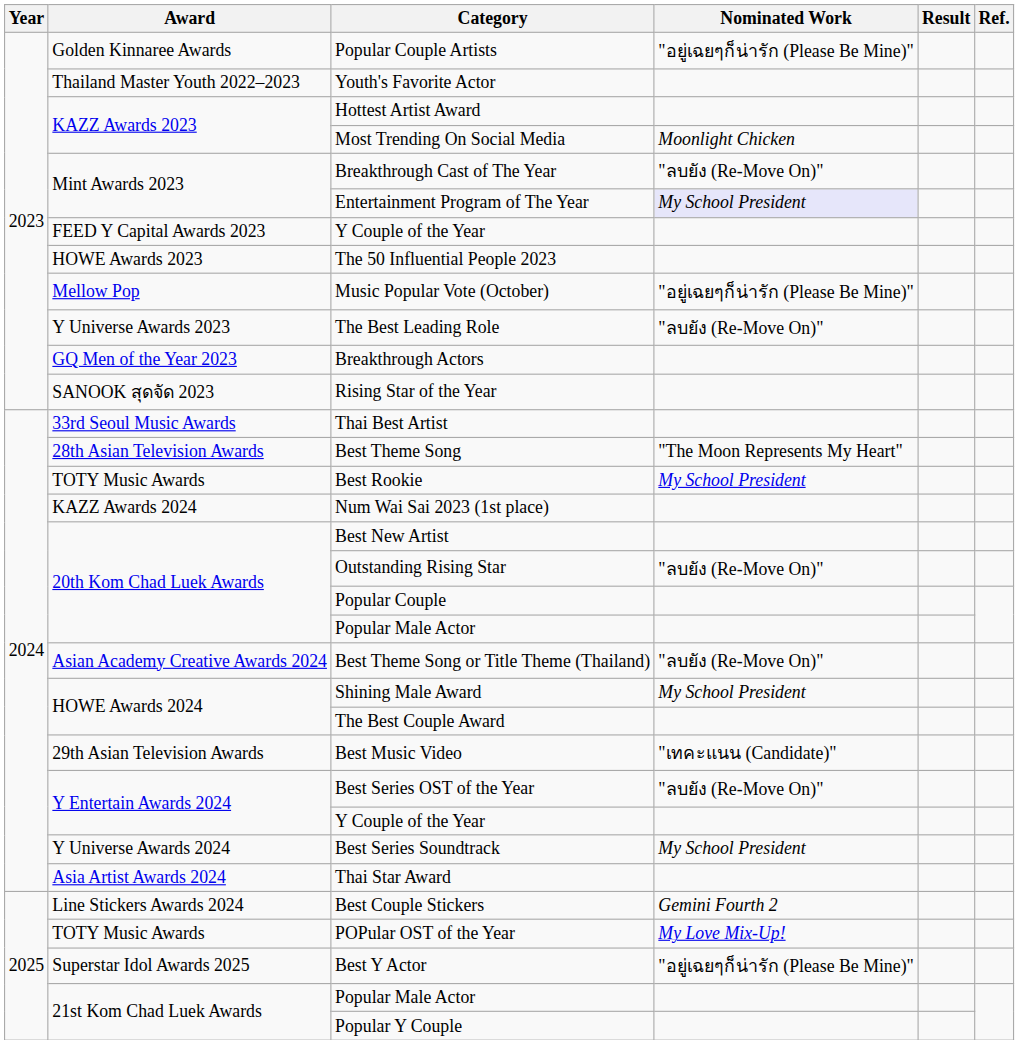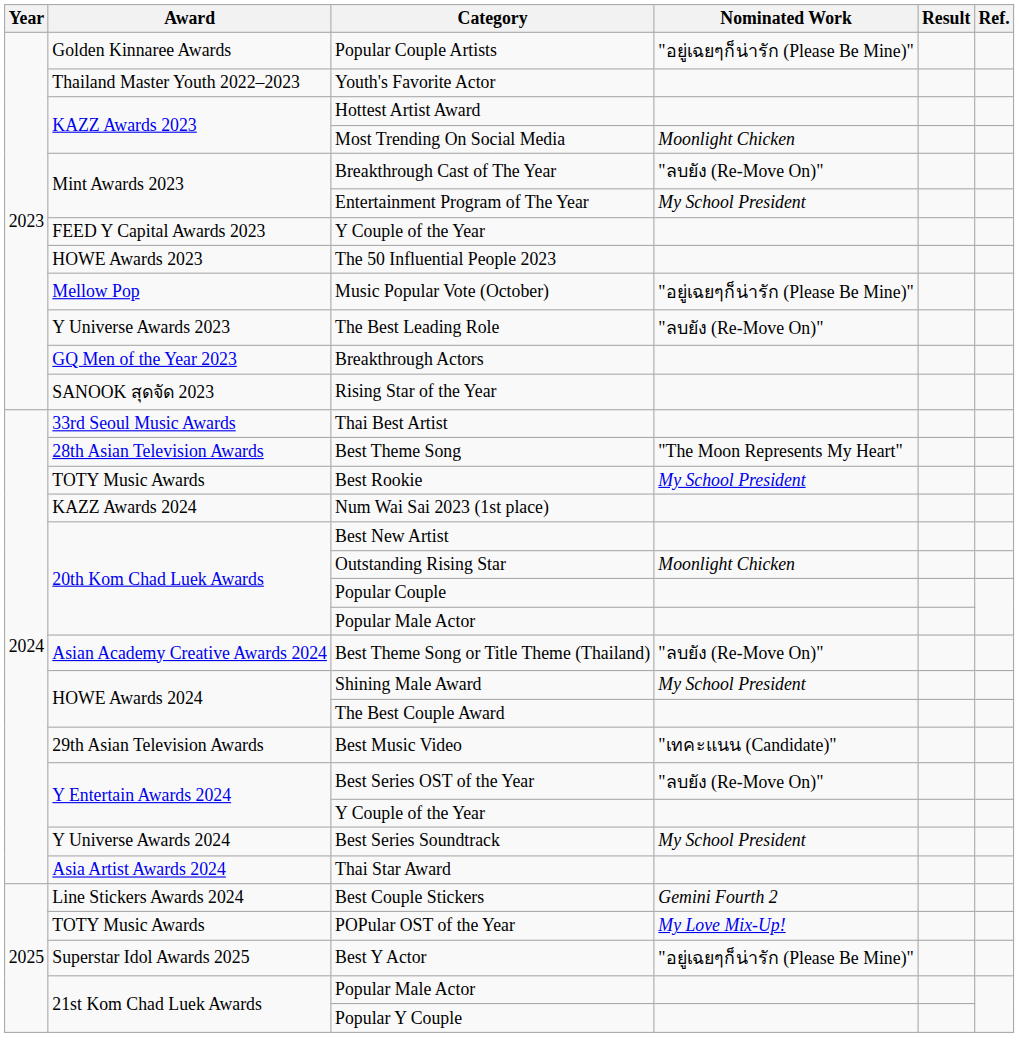Entertainment Program of The Year | Nominated Work: lavender background -> no background
Outstanding Rising Star | Nominated Work: "ลบยัง (Re-Move On)" -> Moonlight Chicken
